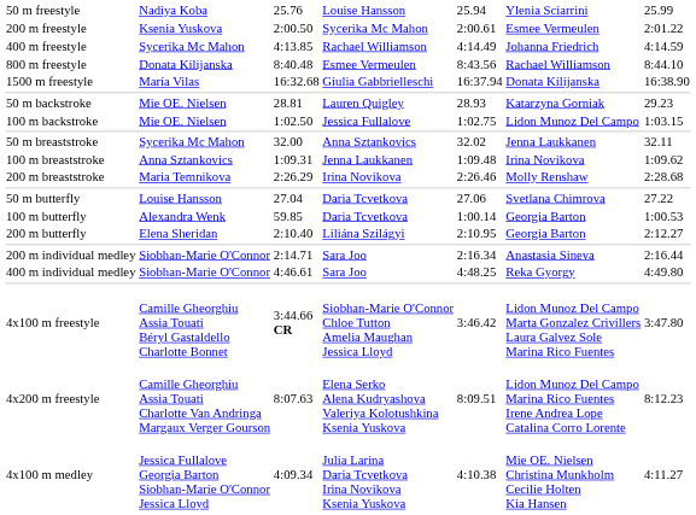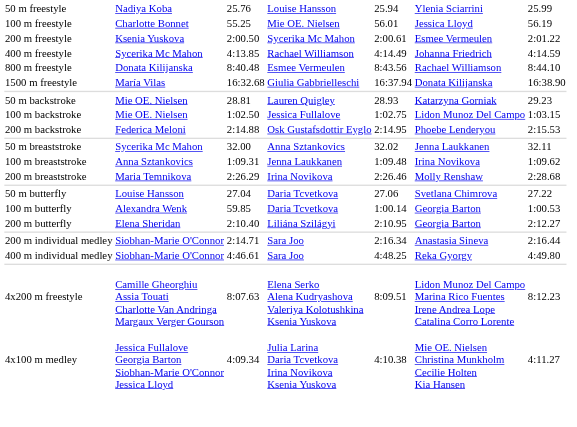+ row: 100 m freestyle | Charlotte Bonnet | 55.25 | Mie OE. Nielsen | 56.01 | Jessica Lloyd | 56.19
+ row: 200 m backstroke | Federica Meloni | 2:14.88 | Osk Gustafsdottir Eyglo | 2:14.95 | Phoebe Lenderyou | 2:15.53
- row: 4x100 m freestyle | Camille Gheorghiu Assia Touati Béryl Gastaldello Charlotte Bonnet | 3:44.66 CR | Siobhan-Marie O'Connor Chloe Tutton Amelia Maughan Jessica Lloyd | 3:46.42 | Lidon Munoz Del Campo Marta Gonzalez Crivillers Laura Galvez Sole Marina Rico Fuentes | 3:47.80
